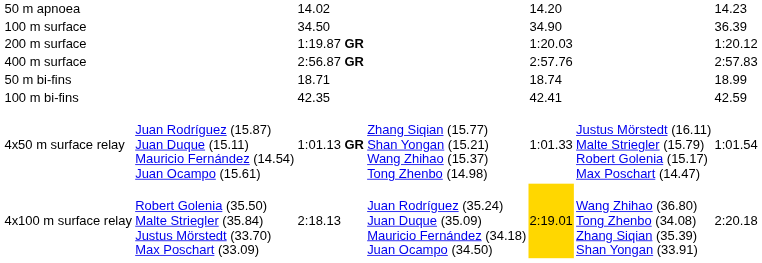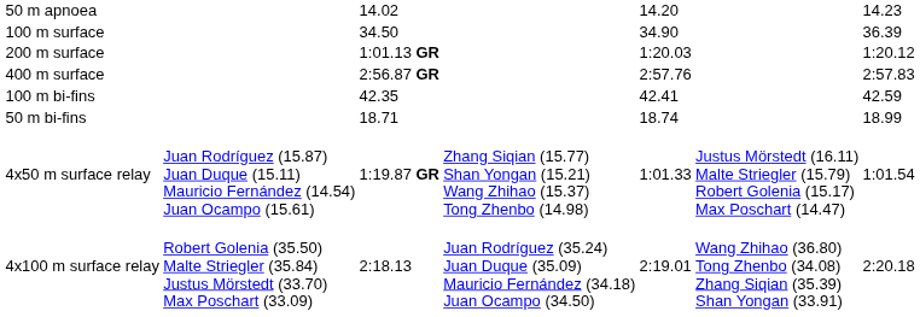200 m surface | column 3: 1:19.87 GR -> 1:01.13 GR
rows swapped: 50 m bi-fins <-> 100 m bi-fins
4x50 m surface relay | column 3: 1:01.13 GR -> 1:19.87 GR
4x100 m surface relay | column 5: gold background -> no background
